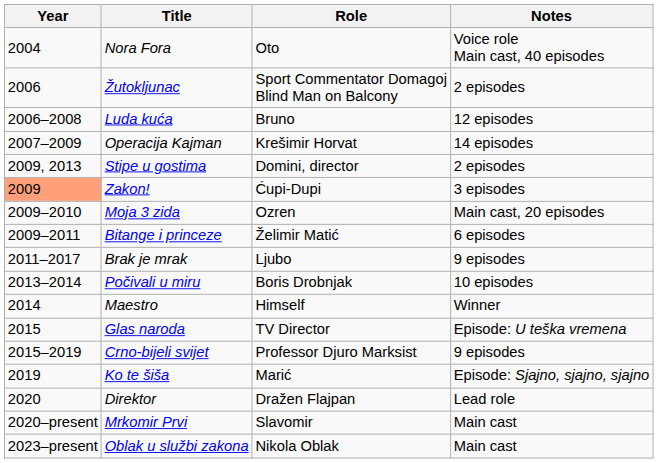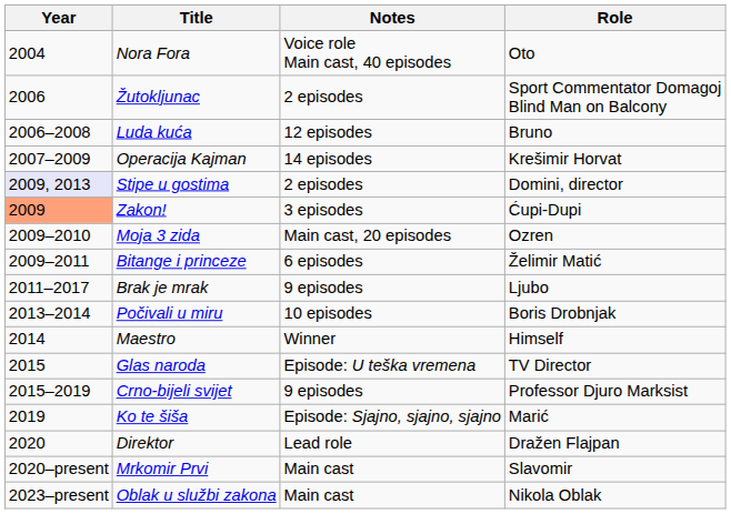columns swapped: Role <-> Notes
Stipe u gostima | Year: no background -> lavender background
